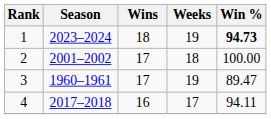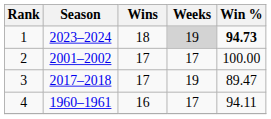1 | Weeks: no background -> lightgrey background
2 | Weeks: 18 -> 17
3 | Season: 1960–1961 -> 2017–2018
4 | Season: 2017–2018 -> 1960–1961
